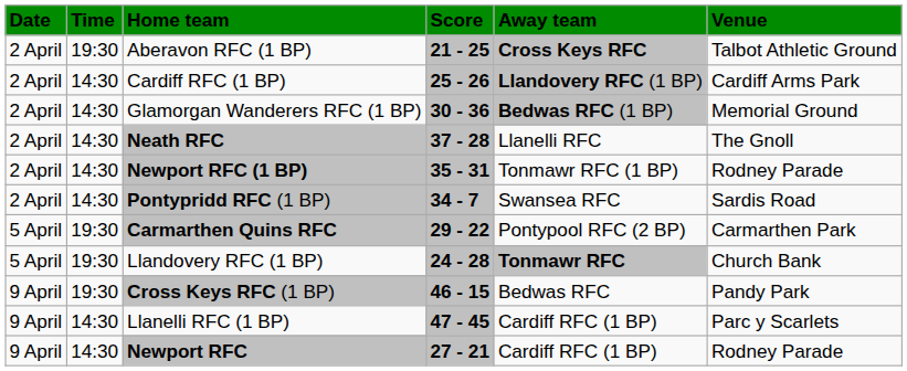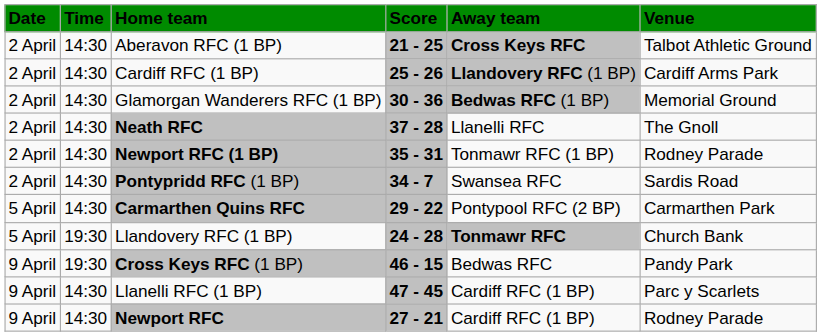Aberavon RFC (1 BP) | Time: 19:30 -> 14:30
Carmarthen Quins RFC | Time: 19:30 -> 14:30
